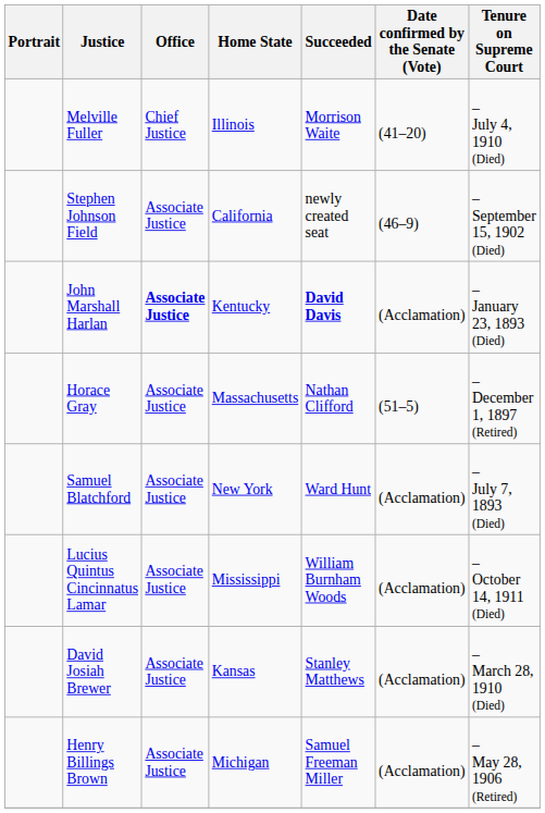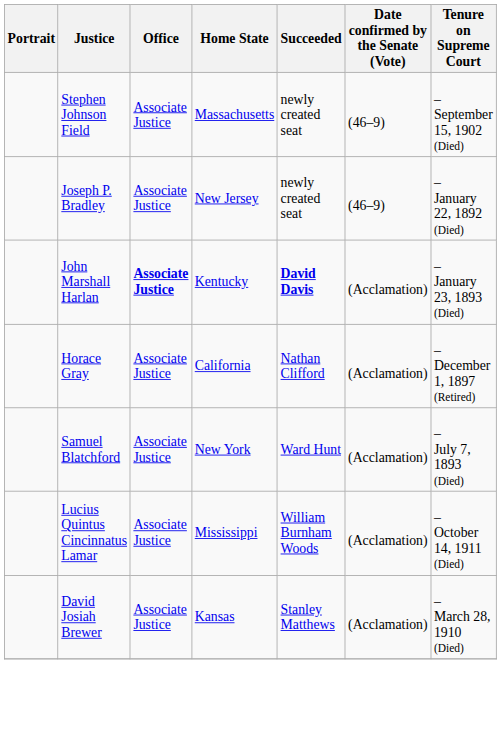- row: Melville Fuller | Chief Justice | Illinois | Morrison Waite | (41–20) | – July 4, 1910 (Died)
Stephen Johnson Field | Home State: California -> Massachusetts
+ row: Joseph P. Bradley | Associate Justice | New Jersey | newly created seat | (46–9) | – January 22, 1892 (Died)
Horace Gray | Home State: Massachusetts -> California
Horace Gray | Date confirmed by the Senate (Vote): (51–5) -> (Acclamation)
- row: Henry Billings Brown | Associate Justice | Michigan | Samuel Freeman Miller | (Acclamation) | – May 28, 1906 (Retired)
